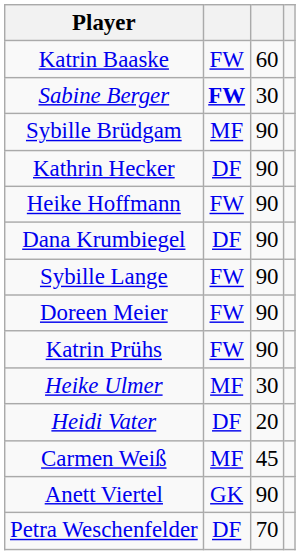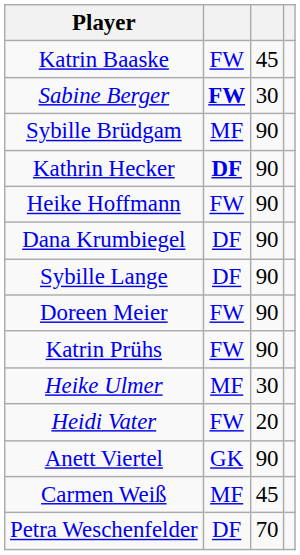Katrin Baaske | column 3: 60 -> 45
Kathrin Hecker | column 2: normal -> bold
Sybille Lange | column 2: FW -> DF
Heidi Vater | column 2: DF -> FW
rows swapped: Anett Viertel <-> Carmen Weiß
